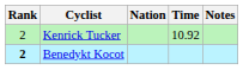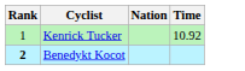- column: Notes
Kenrick Tucker | Rank: 2 -> 1
